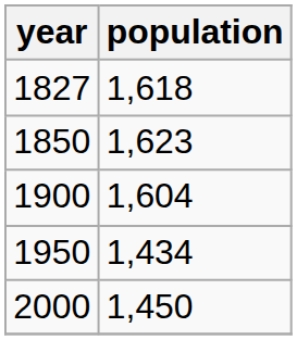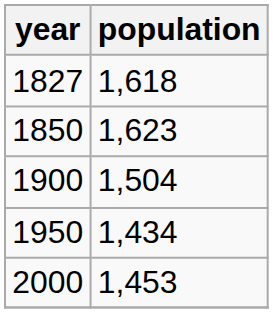1900 | population: 1,604 -> 1,504
2000 | population: 1,450 -> 1,453
